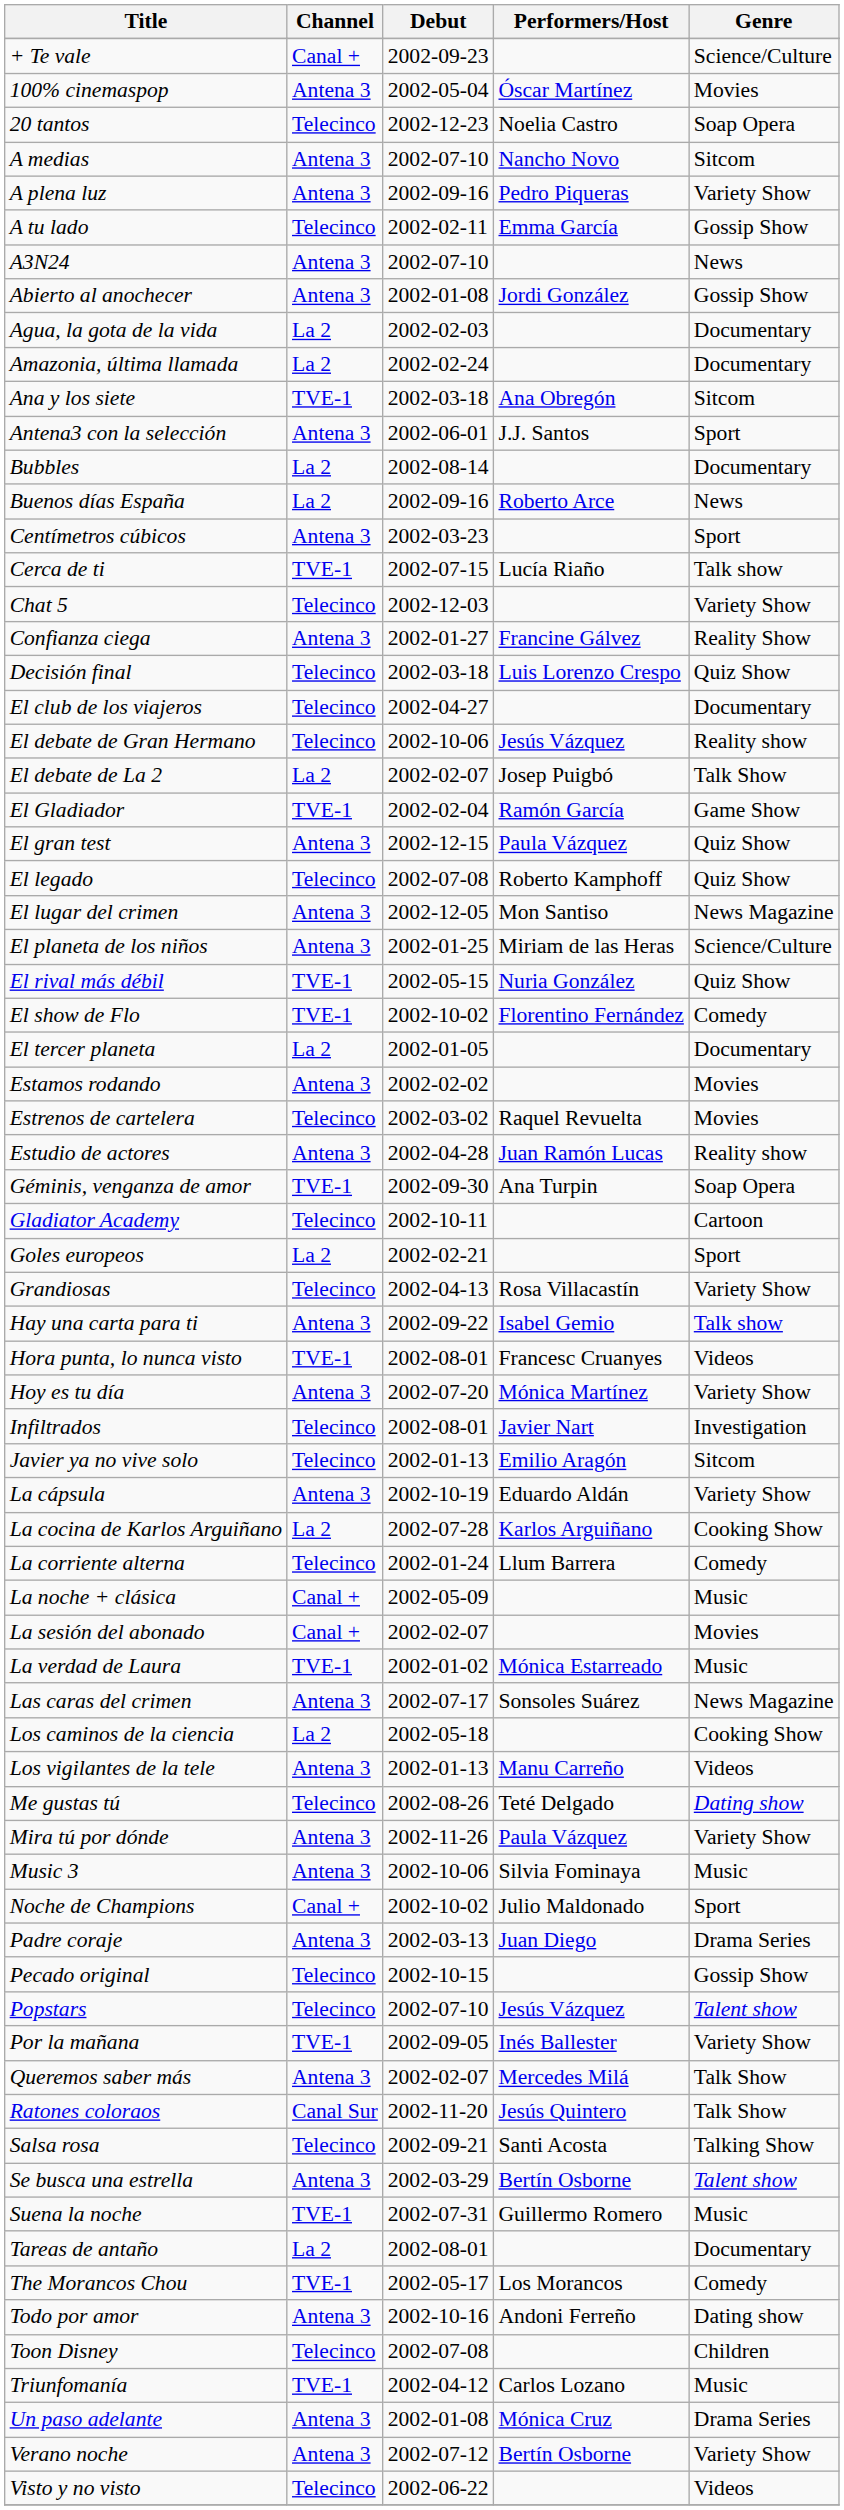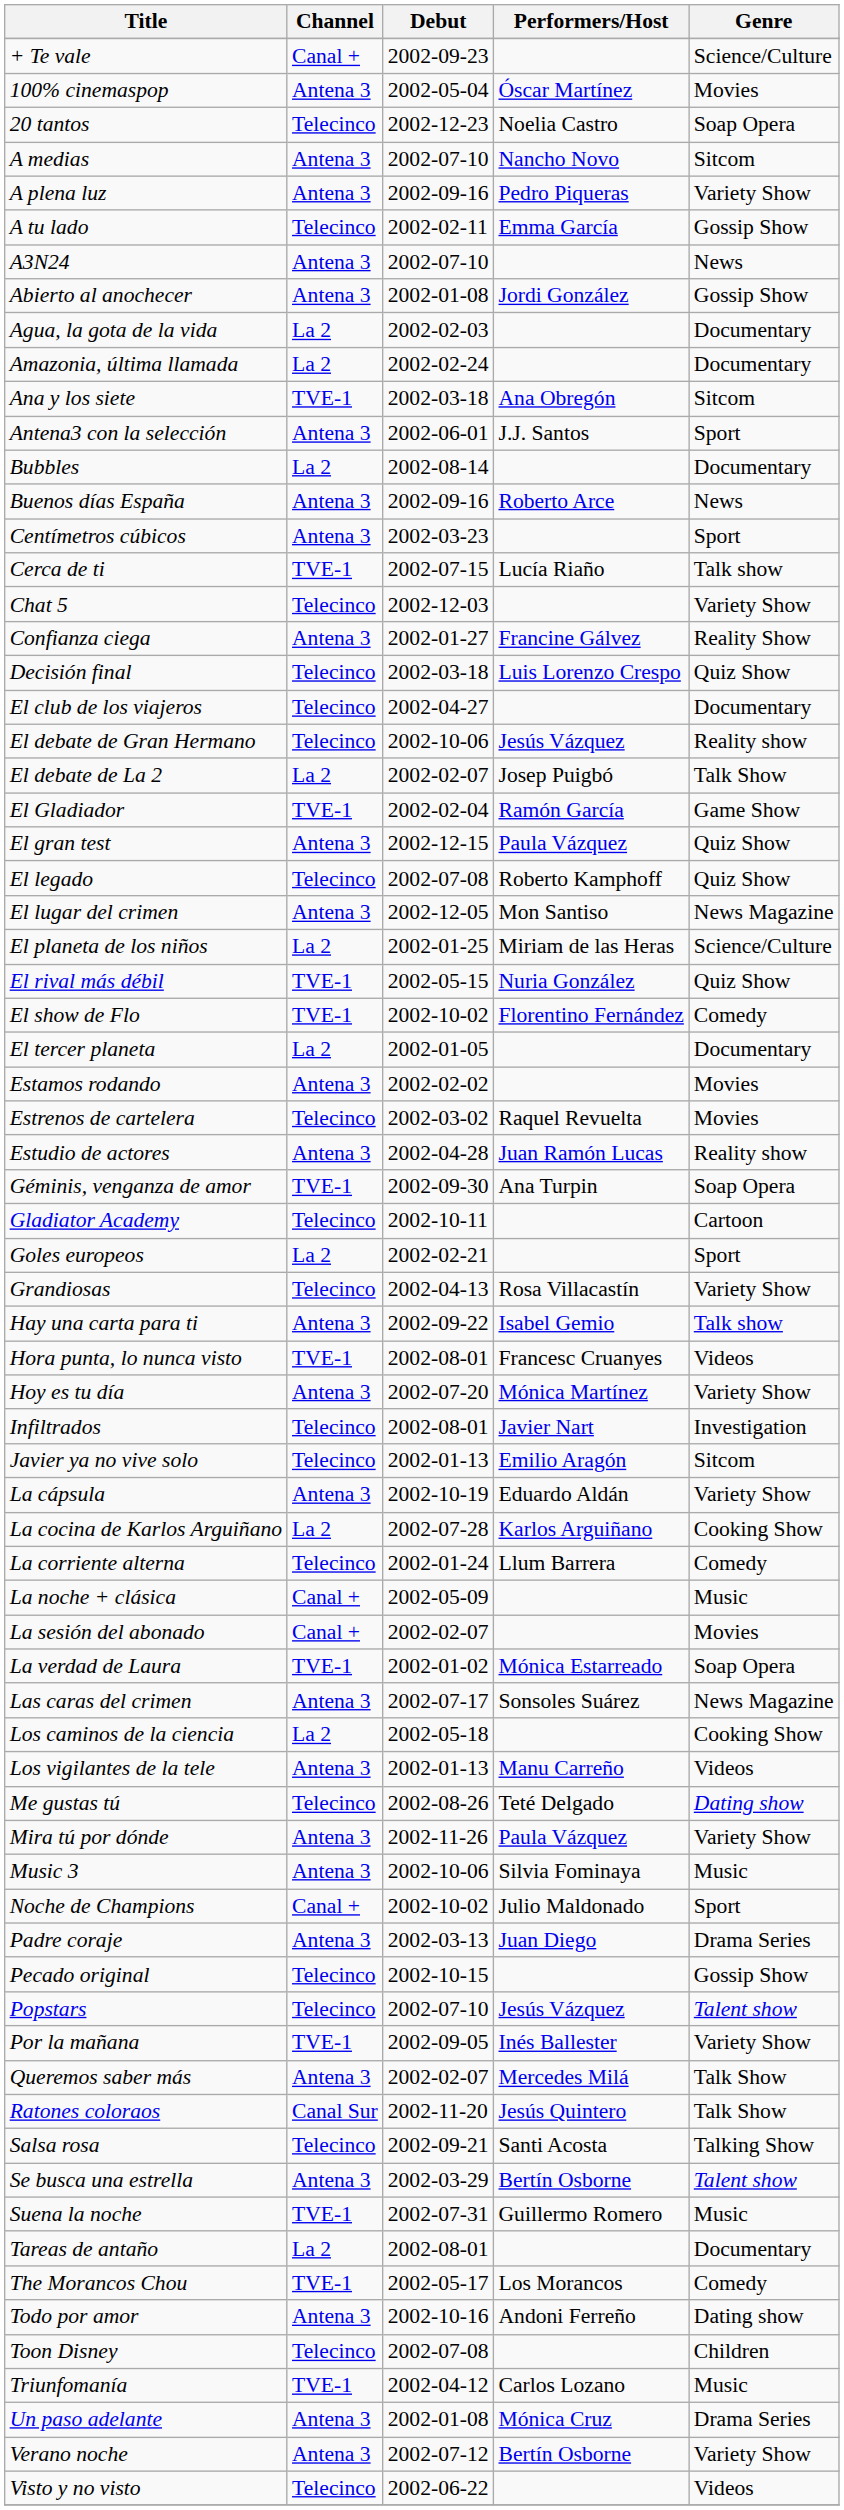Buenos días España | Channel: La 2 -> Antena 3
El planeta de los niños | Channel: Antena 3 -> La 2
La verdad de Laura | Genre: Music -> Soap Opera
